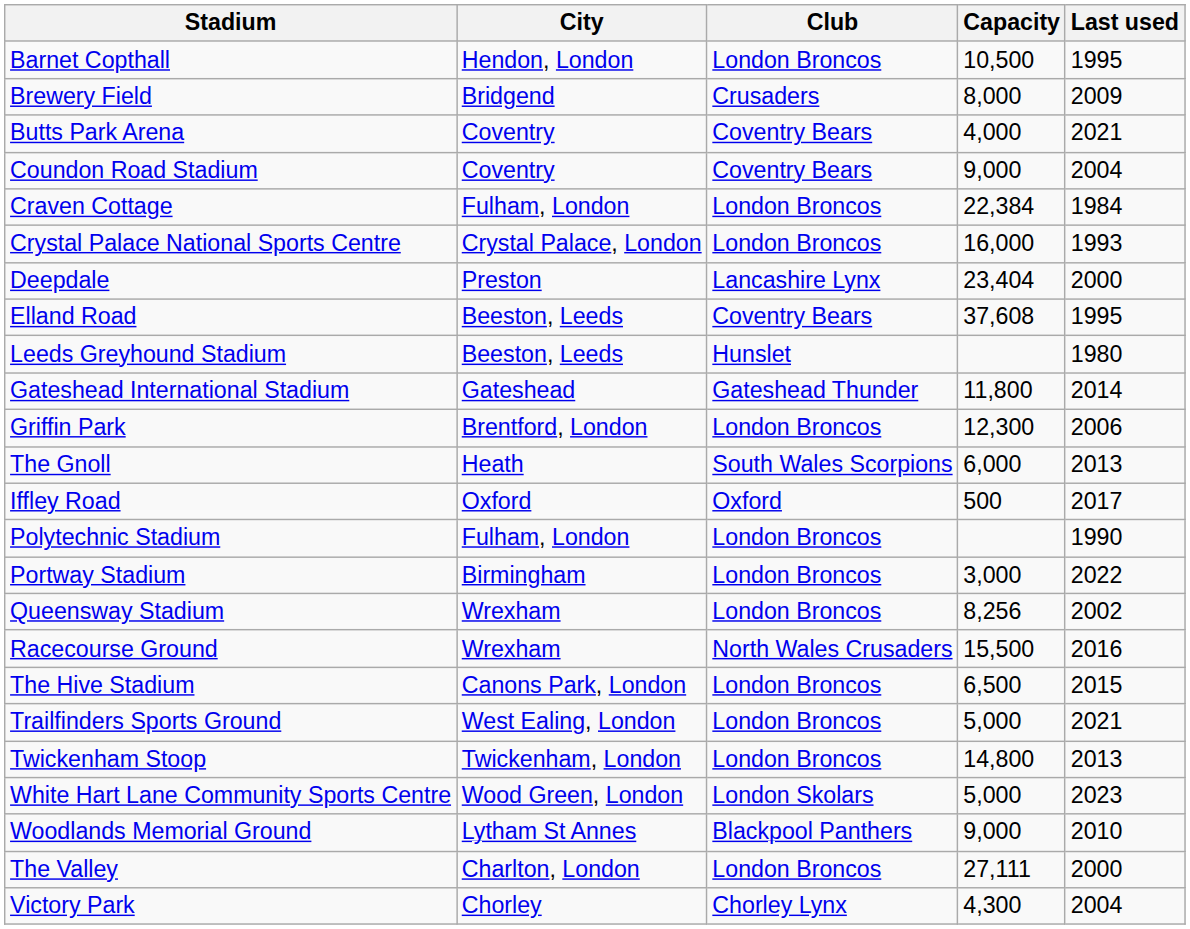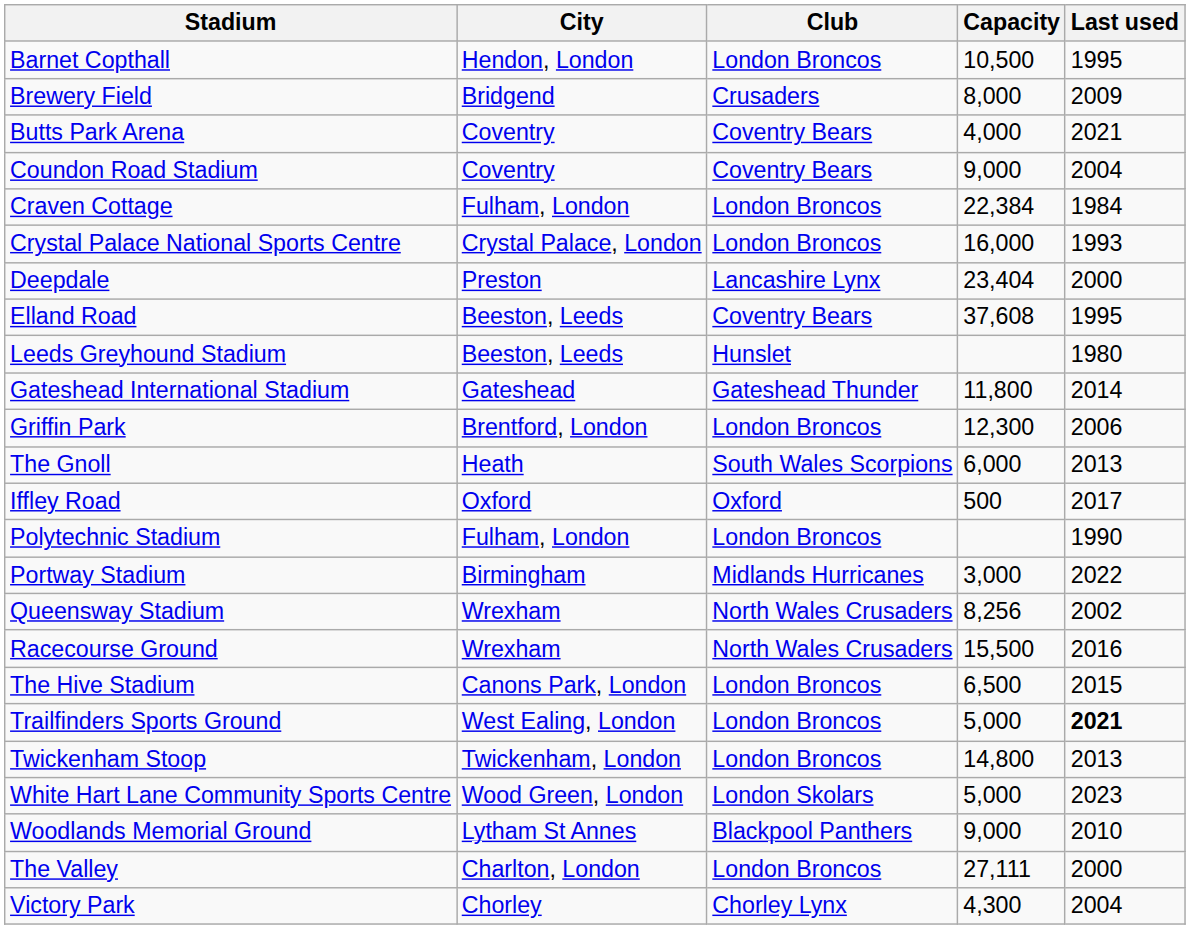Portway Stadium | Club: London Broncos -> Midlands Hurricanes
Queensway Stadium | Club: London Broncos -> North Wales Crusaders
Trailfinders Sports Ground | Last used: normal -> bold
